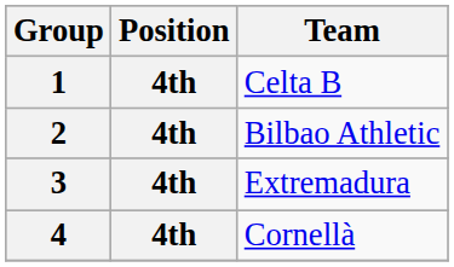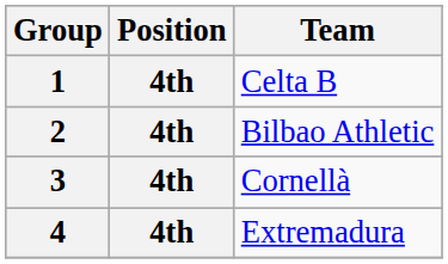3 | Team: Extremadura -> Cornellà
4 | Team: Cornellà -> Extremadura
